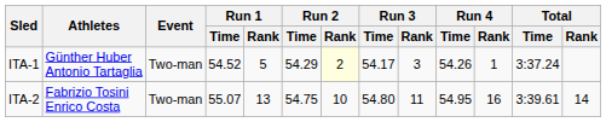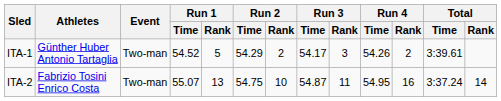ITA-1 | Run 2 / Rank: lightyellow background -> no background
ITA-1 | Run 4 / Rank: 1 -> 2
ITA-1 | Total / Time: 3:37.24 -> 3:39.61
ITA-2 | Run 3 / Time: 54.80 -> 54.87
ITA-2 | Total / Time: 3:39.61 -> 3:37.24
